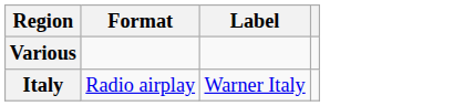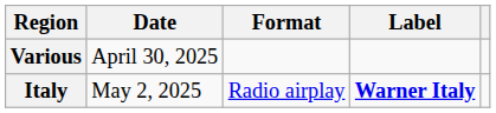+ column: Date | April 30, 2025 | May 2, 2025
Italy | Label: normal -> bold
